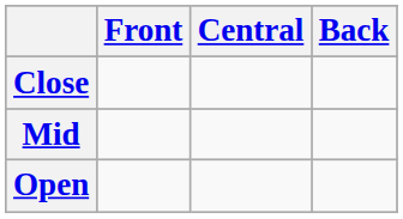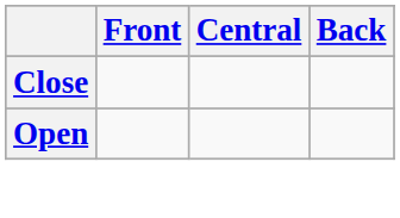- row: Mid
